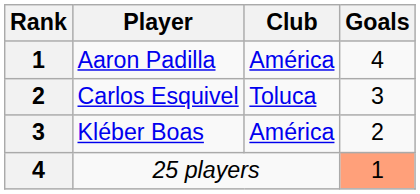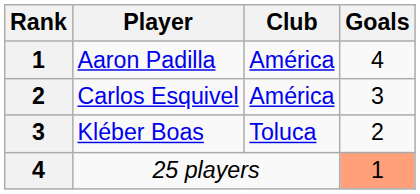Carlos Esquivel | Club: Toluca -> América
Kléber Boas | Club: América -> Toluca
